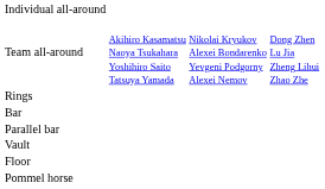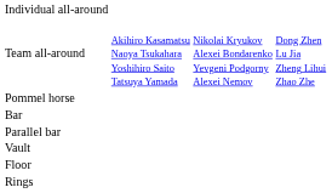rows swapped: Rings <-> Pommel horse
